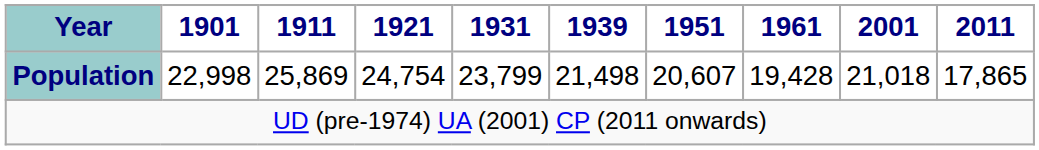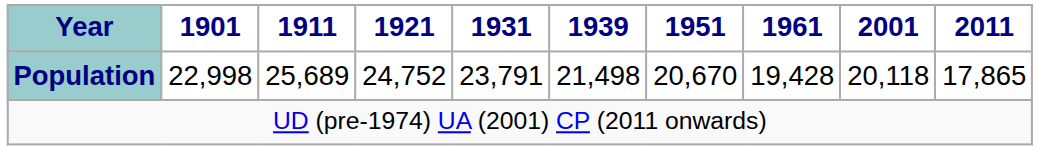Population | 1911: 25,869 -> 25,689
Population | 1921: 24,754 -> 24,752
Population | 1931: 23,799 -> 23,791
Population | 1951: 20,607 -> 20,670
Population | 2001: 21,018 -> 20,118
